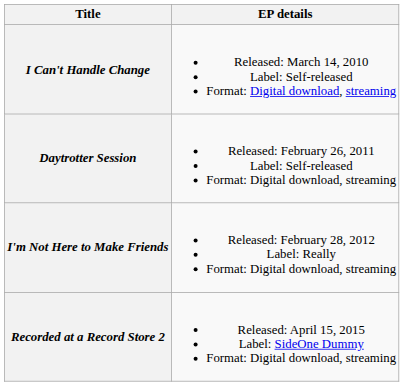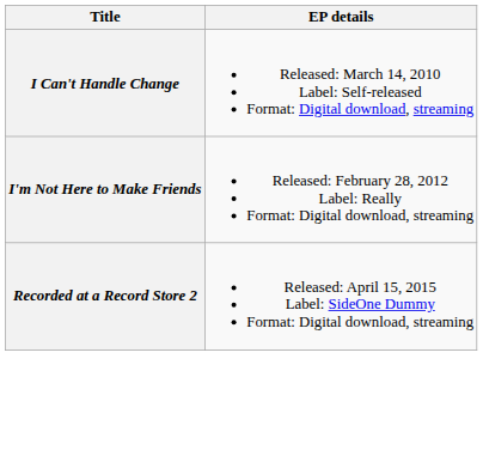- row: Daytrotter Session | Released: February 26, 2011 Label: Self-released Format: Digital download, streaming
